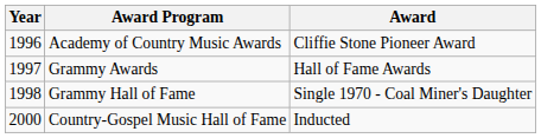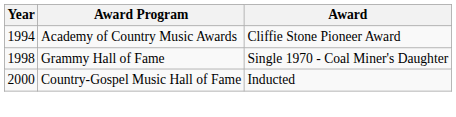Academy of Country Music Awards | Year: 1996 -> 1994
- row: 1997 | Grammy Awards | Hall of Fame Awards
